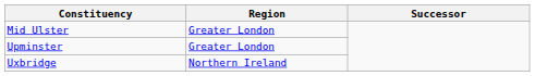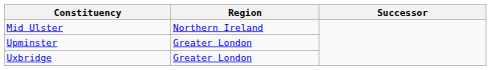Mid Ulster | Region: Greater London -> Northern Ireland
Uxbridge | Region: Northern Ireland -> Greater London
